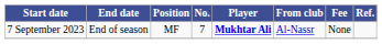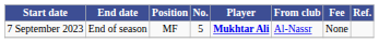7 September 2023 | No.: 7 -> 5
